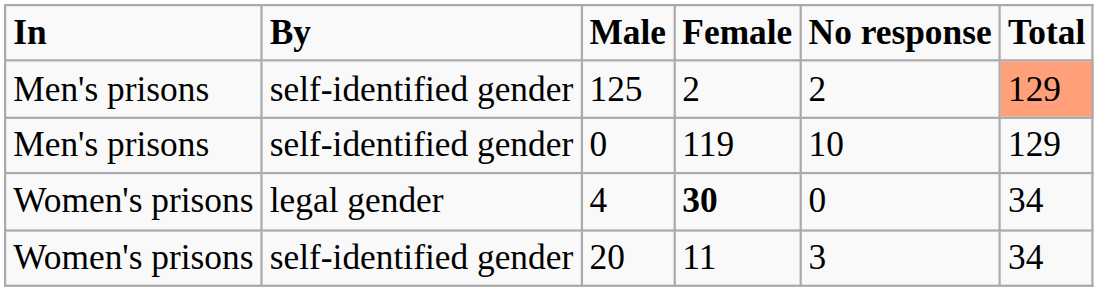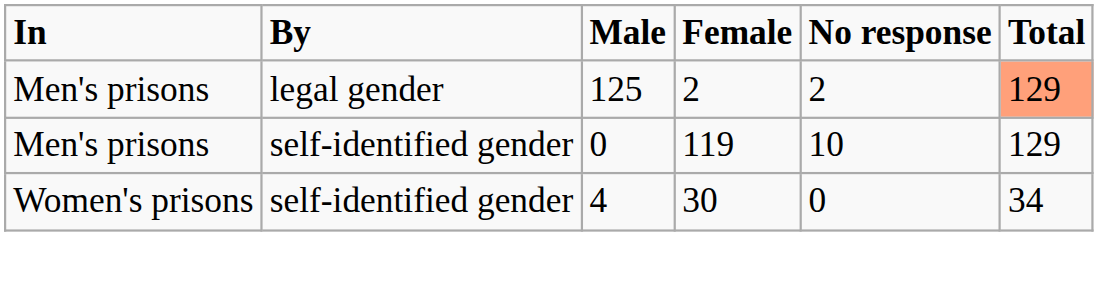125 | By: self-identified gender -> legal gender
4 | By: legal gender -> self-identified gender
4 | Female: bold -> normal
- row: Women's prisons | self-identified gender | 20 | 11 | 3 | 34
